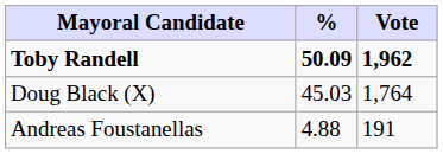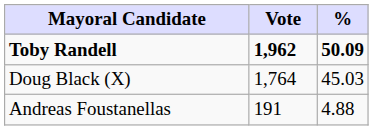columns swapped: Vote <-> %
